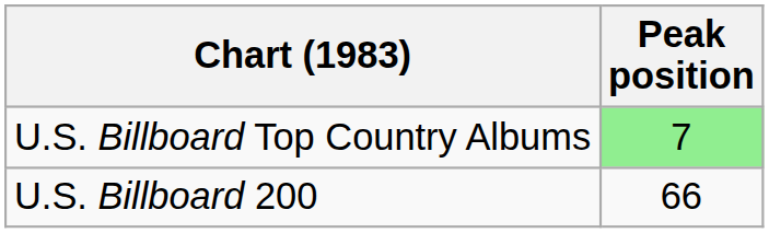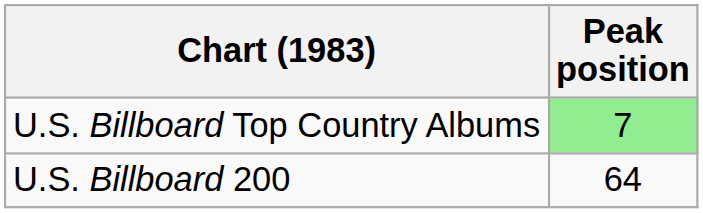U.S. Billboard 200 | Peak position: 66 -> 64
